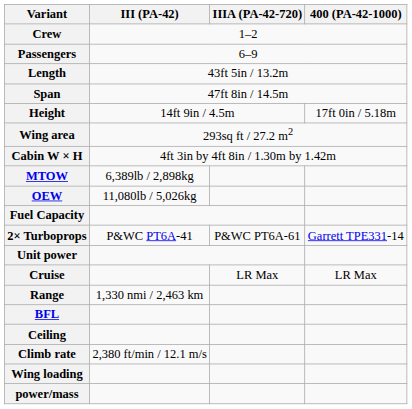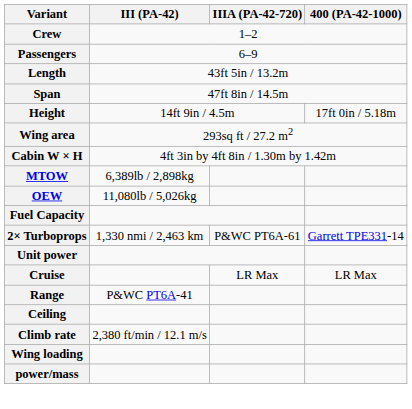2× Turboprops | III (PA-42): P&WC PT6A-41 -> 1,330 nmi / 2,463 km
Range | III (PA-42): 1,330 nmi / 2,463 km -> P&WC PT6A-41
- row: BFL
